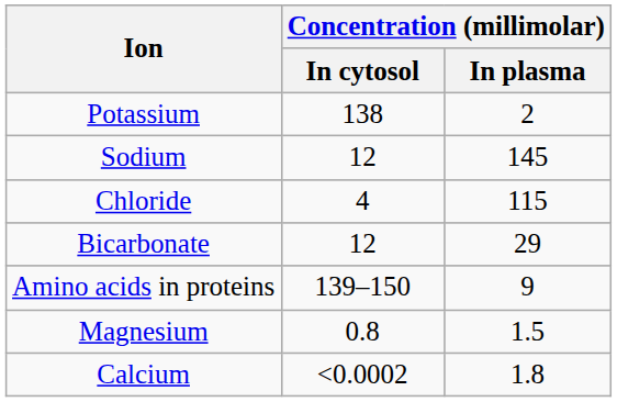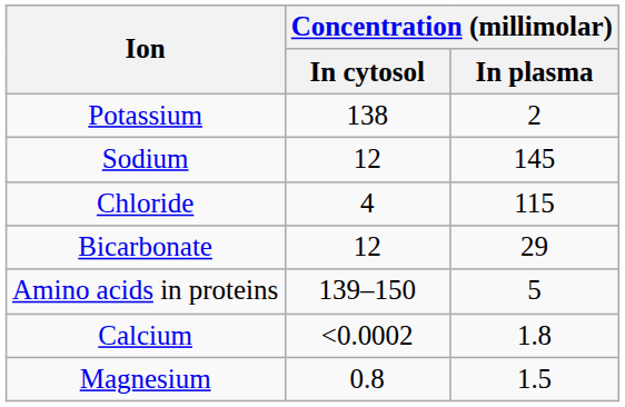Amino acids in proteins | Concentration (millimolar) / In plasma: 9 -> 5
rows swapped: Magnesium <-> Calcium
